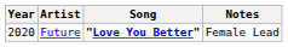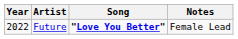Future | Year: 2020 -> 2022
